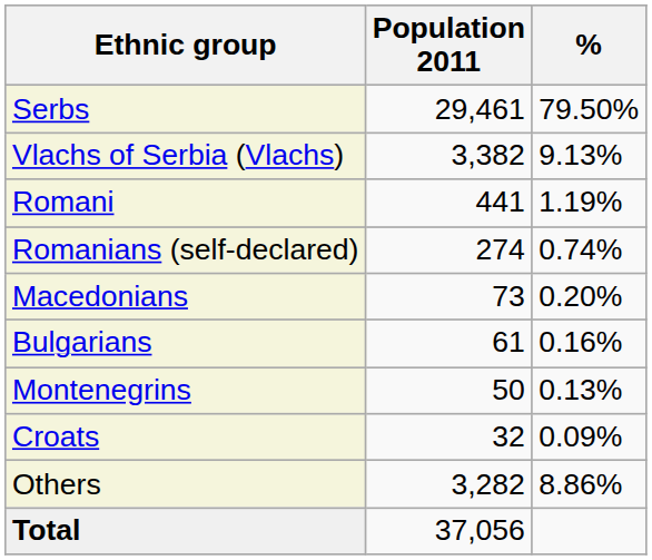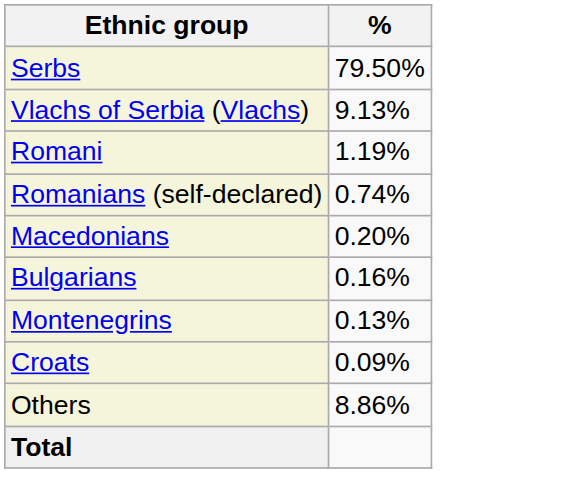- column: Population 2011 | 29,461 | 3,382 | 441 | 274 | 73 | 61 | 50 | 32 | 3,282 | 37,056
